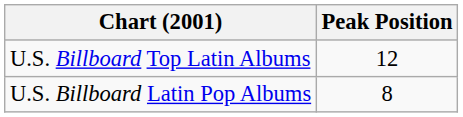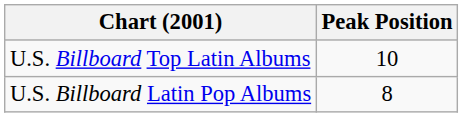U.S. Billboard Top Latin Albums | Peak Position: 12 -> 10
